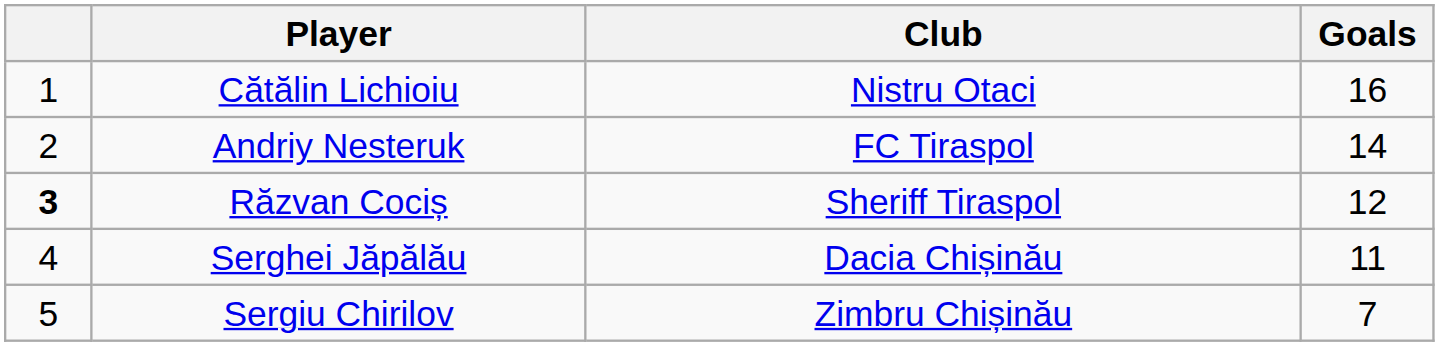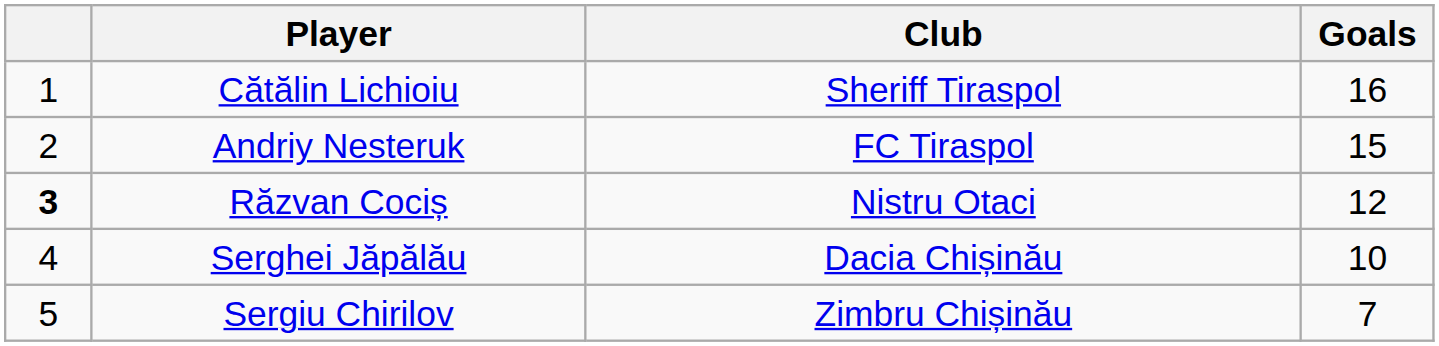Cătălin Lichioiu | Club: Nistru Otaci -> Sheriff Tiraspol
Andriy Nesteruk | Goals: 14 -> 15
Răzvan Cociș | Club: Sheriff Tiraspol -> Nistru Otaci
Serghei Jăpălău | Goals: 11 -> 10
